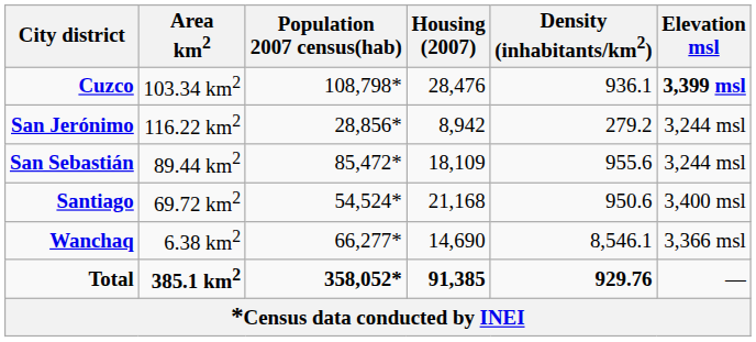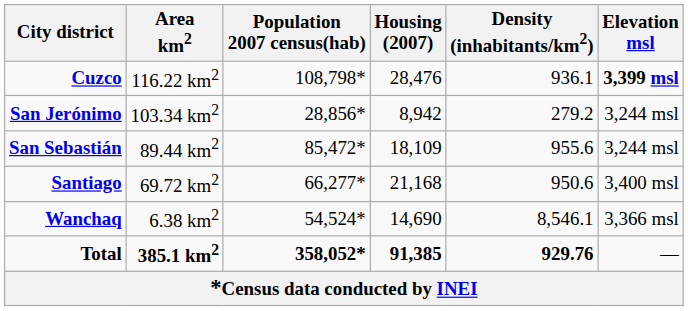Cuzco | Area km2: 103.34 km2 -> 116.22 km2
San Jerónimo | Area km2: 116.22 km2 -> 103.34 km2
Santiago | Population 2007 census(hab): 54,524* -> 66,277*
Wanchaq | Population 2007 census(hab): 66,277* -> 54,524*
